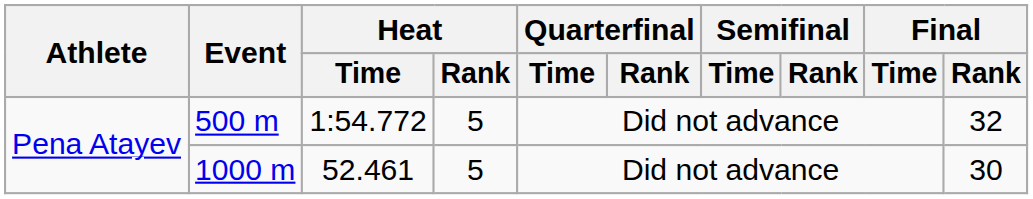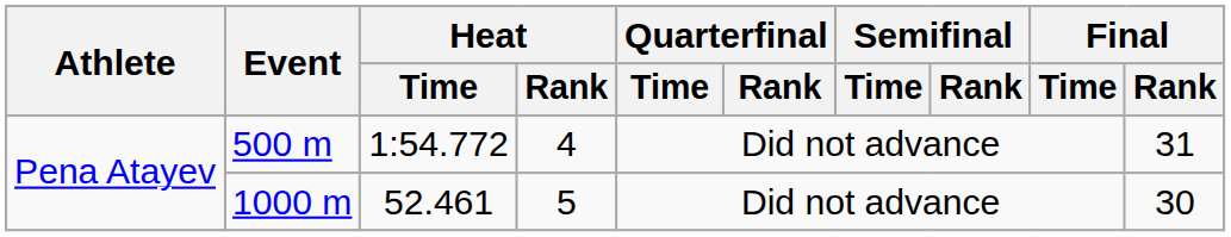500 m | Heat / Rank: 5 -> 4
500 m | Final / Rank: 32 -> 31
